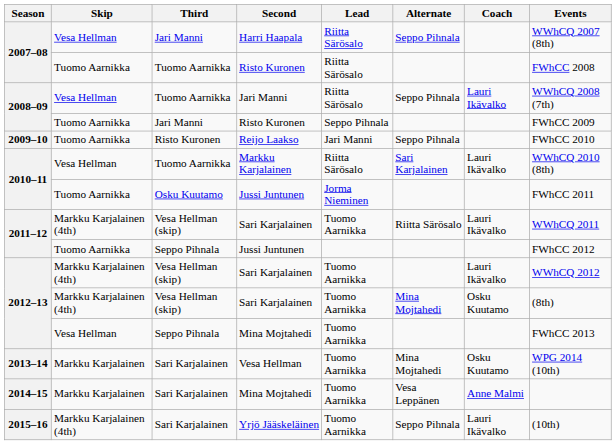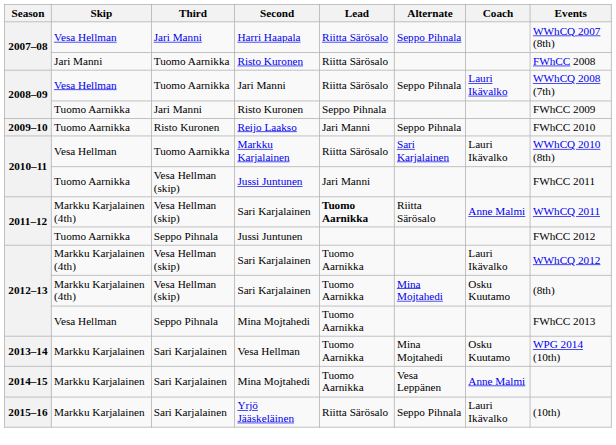2007–08 / Risto Kuronen | Skip: Tuomo Aarnikka -> Jari Manni
2010–11 / Jussi Juntunen | Third: Osku Kuutamo -> Vesa Hellman (skip)
2010–11 / Jussi Juntunen | Lead: Jorma Nieminen -> Jari Manni
2011–12 / Sari Karjalainen | Lead: normal -> bold
2011–12 / Sari Karjalainen | Coach: Lauri Ikävalko -> Anne Malmi
Yrjö Jääskeläinen | Skip: Markku Karjalainen (4th) -> Markku Karjalainen
Yrjö Jääskeläinen | Lead: Tuomo Aarnikka -> Riitta Särösalo
